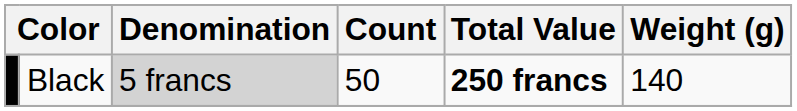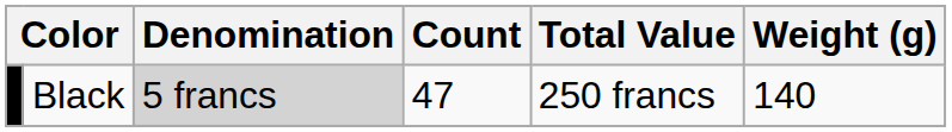Black | Count: 50 -> 47
Black | Total Value: bold -> normal
